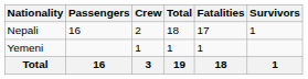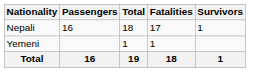- column: Crew | 2 | 1 | 3
